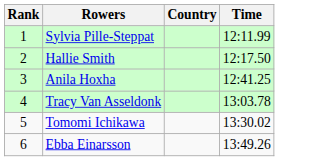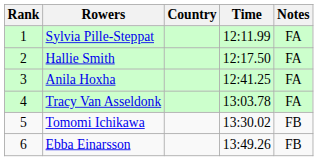+ column: Notes | FA | FA | FA | FA | FB | FB
